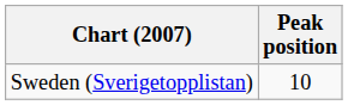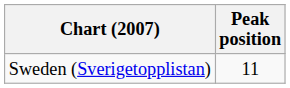Sweden (Sverigetopplistan) | Peak position: 10 -> 11
